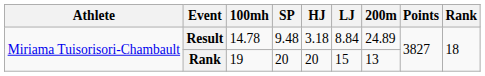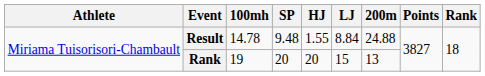Result | HJ: 3.18 -> 1.55
Result | 200m: 24.89 -> 24.88
